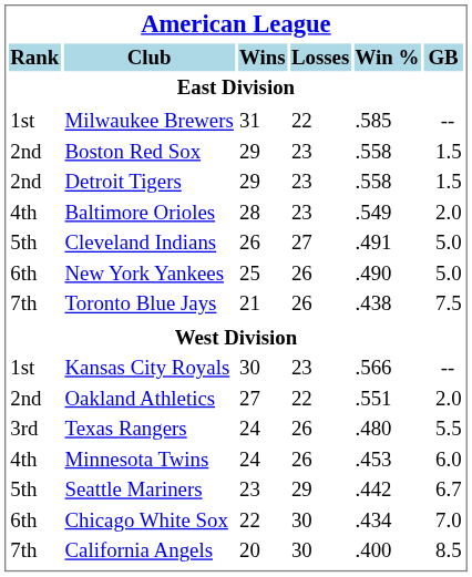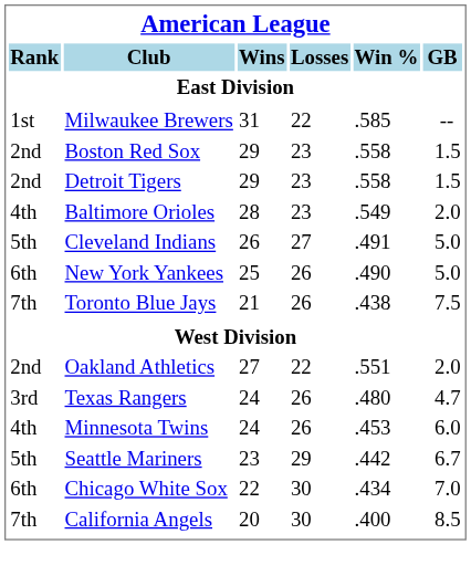- row: 1st | Kansas City Royals | 30 | 23 | .566 | --
Texas Rangers | GB: 5.5 -> 4.7
